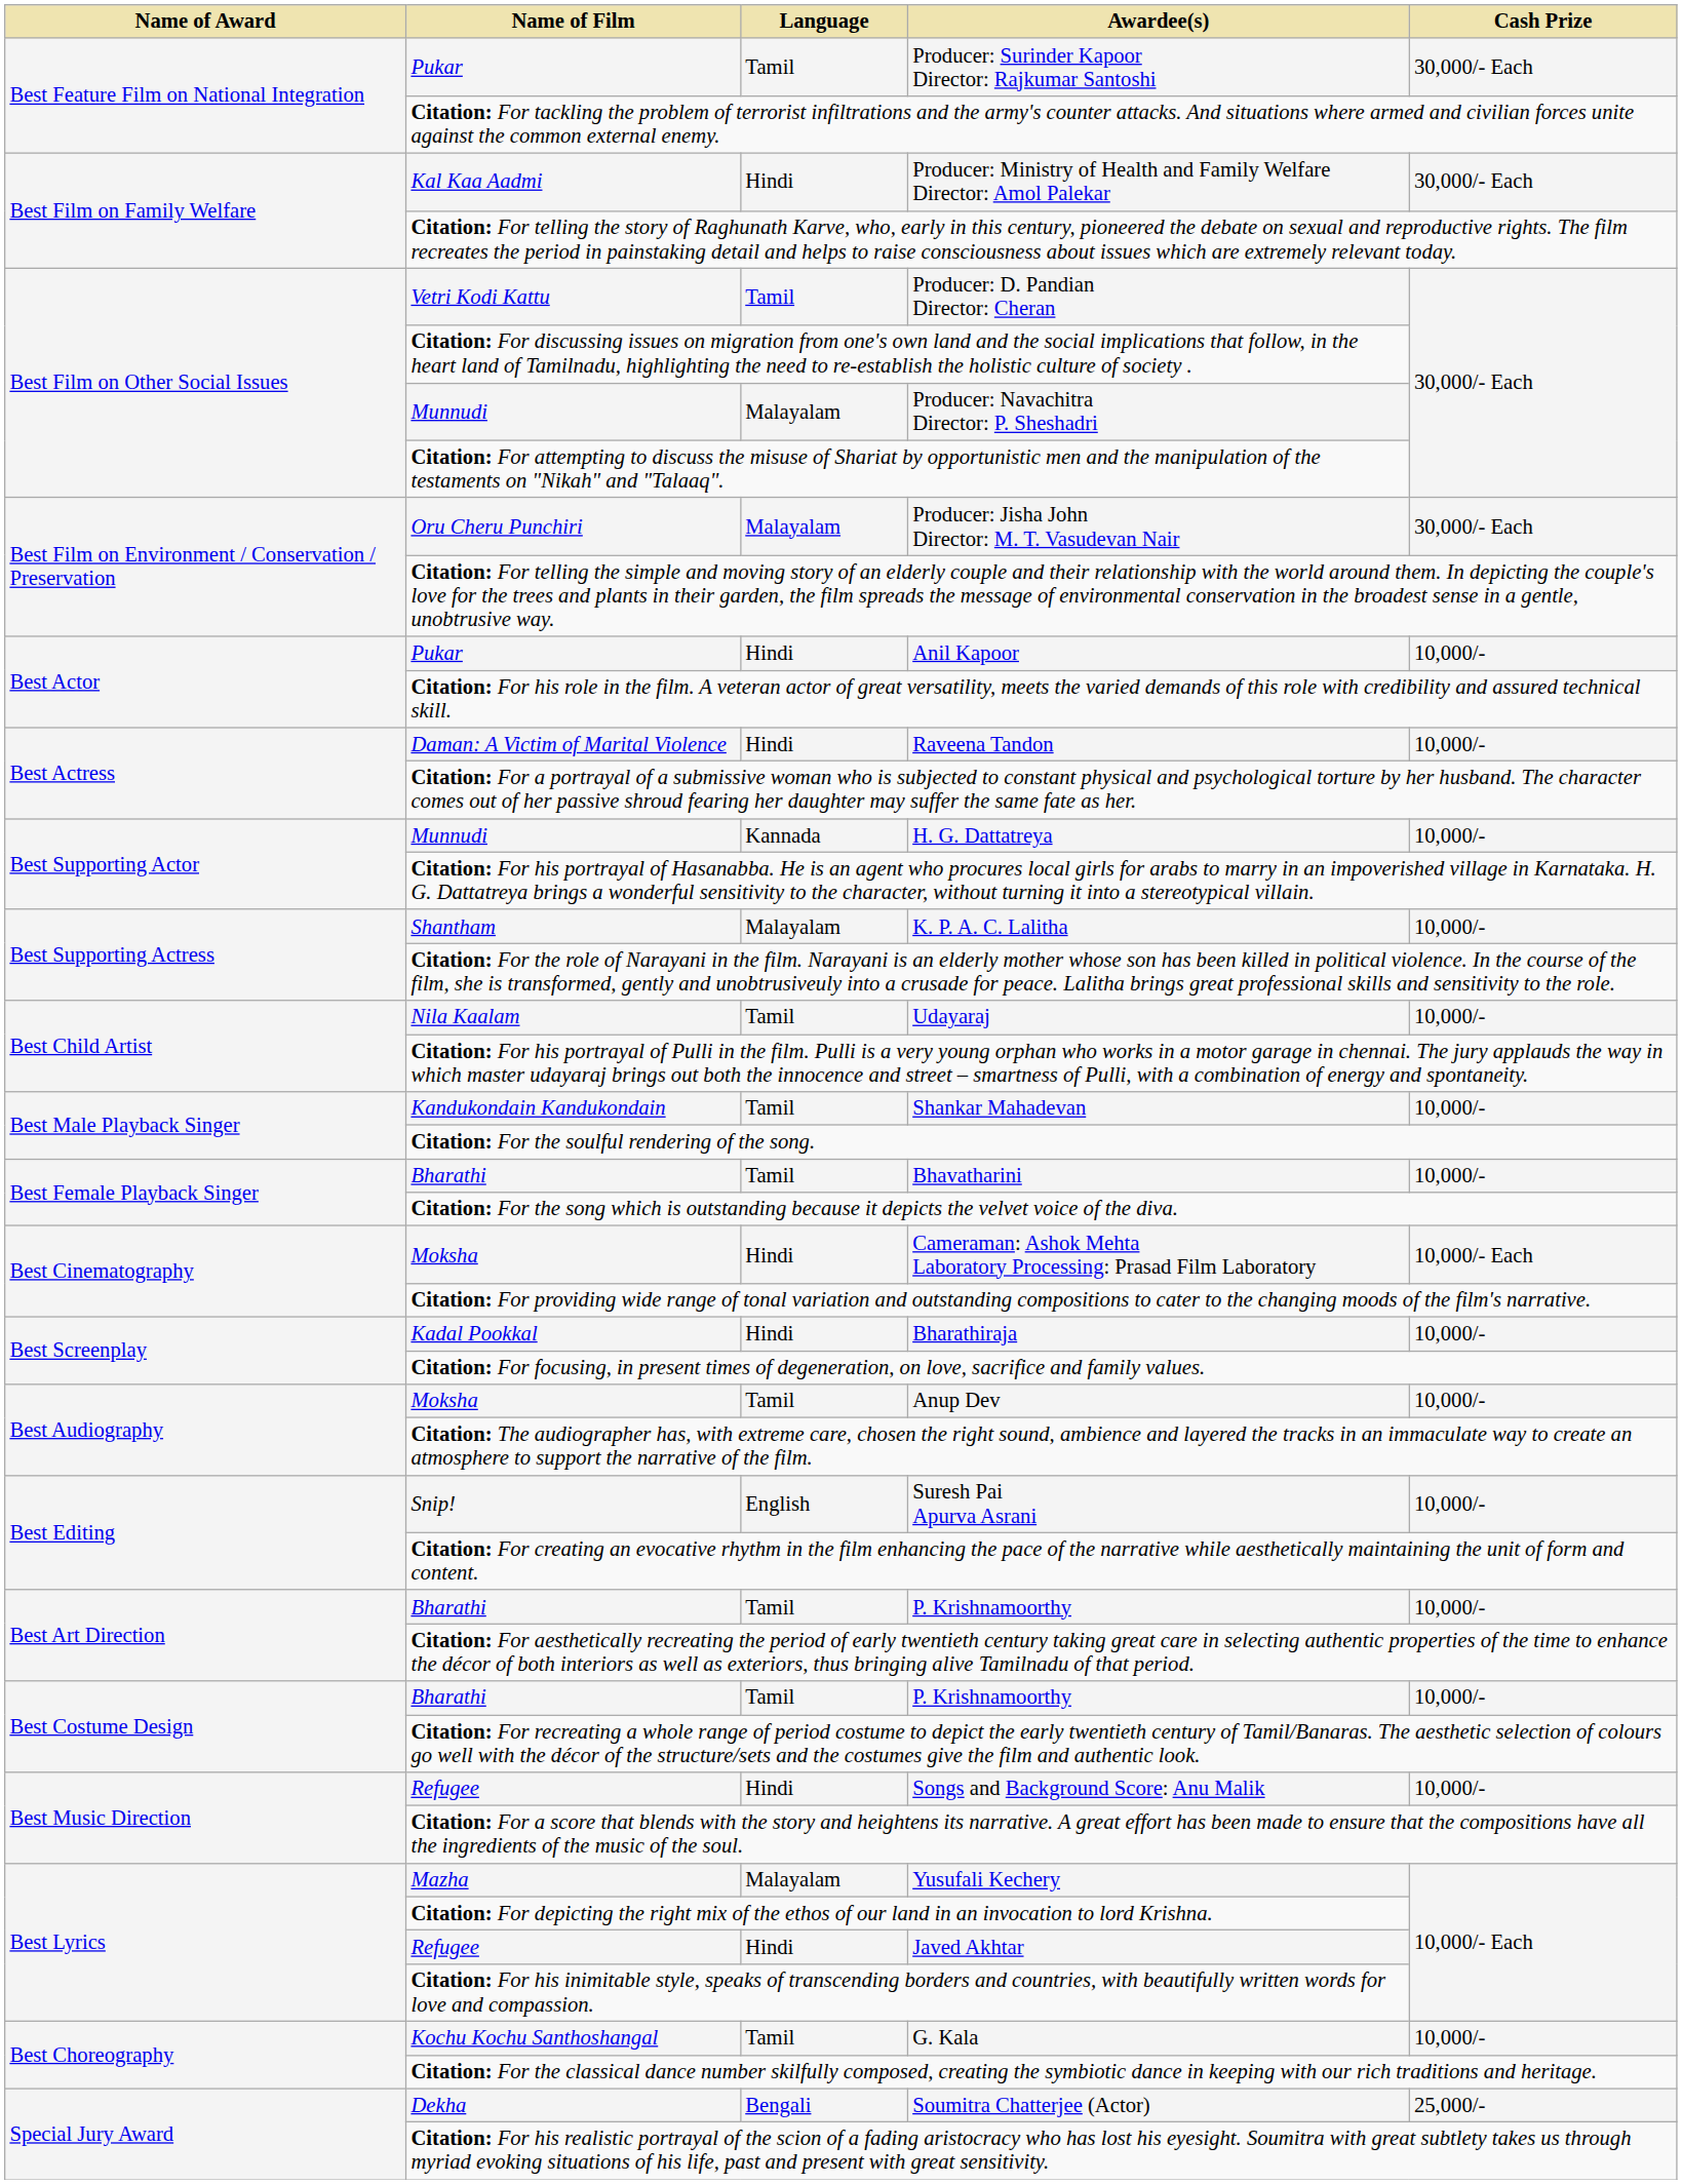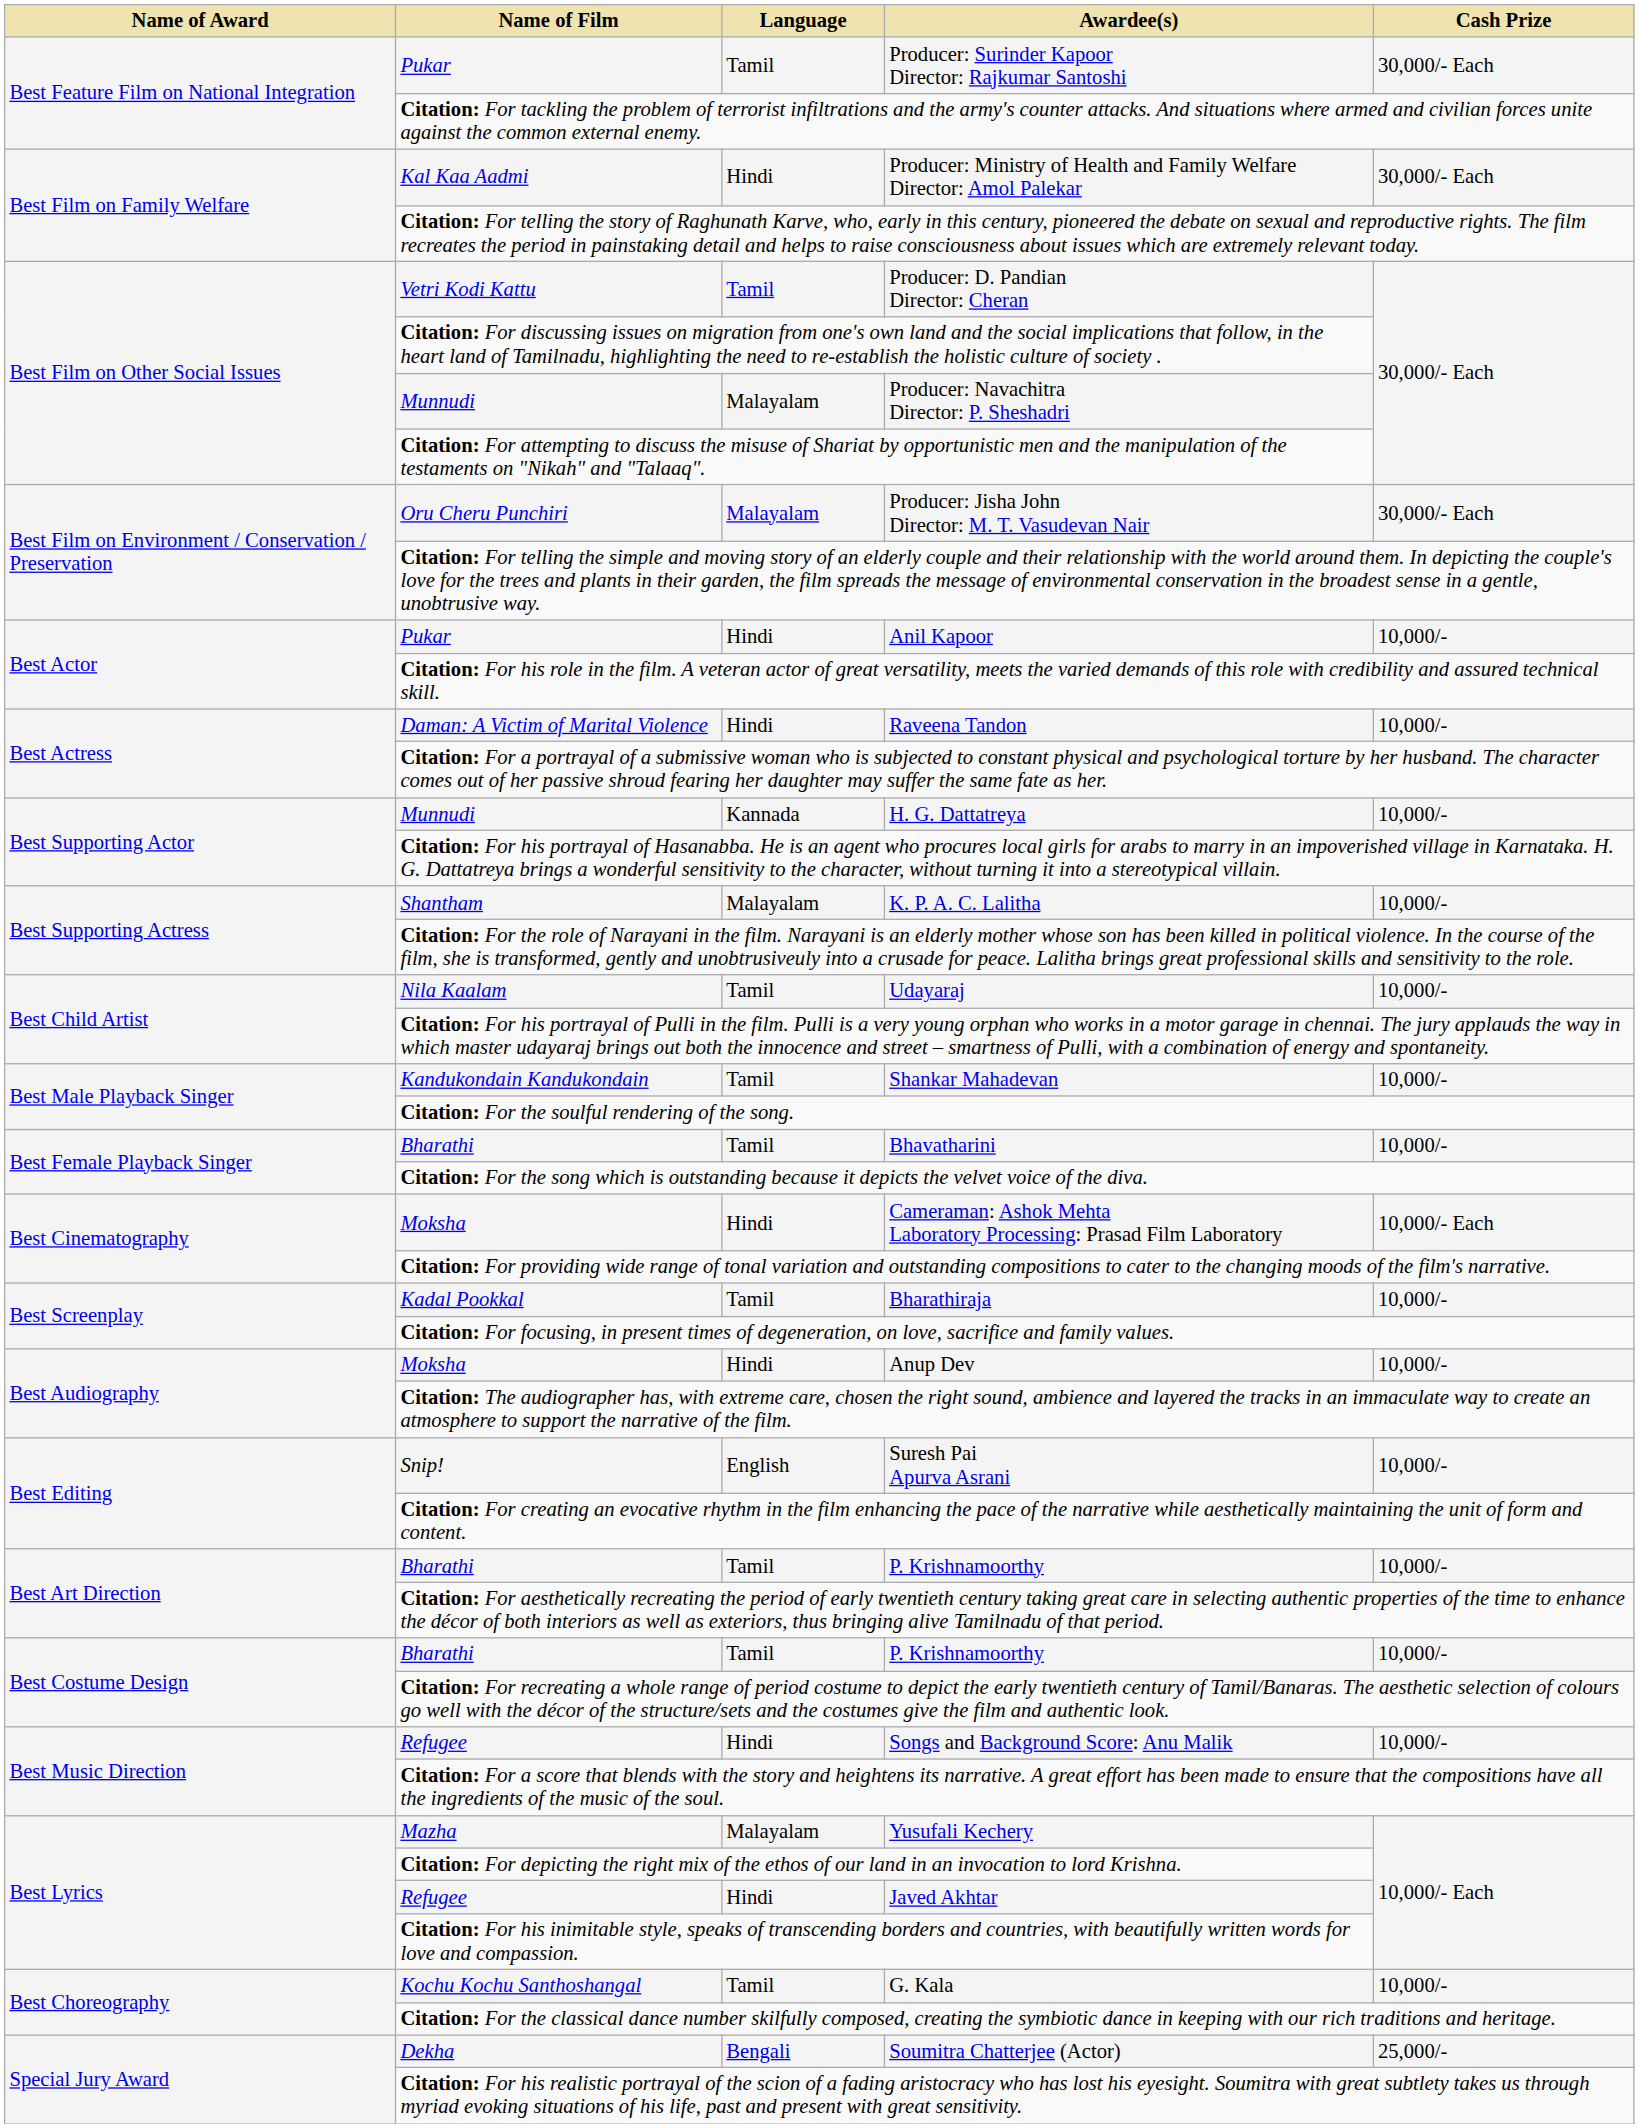Bharathiraja | Language: Hindi -> Tamil
Anup Dev | Language: Tamil -> Hindi
